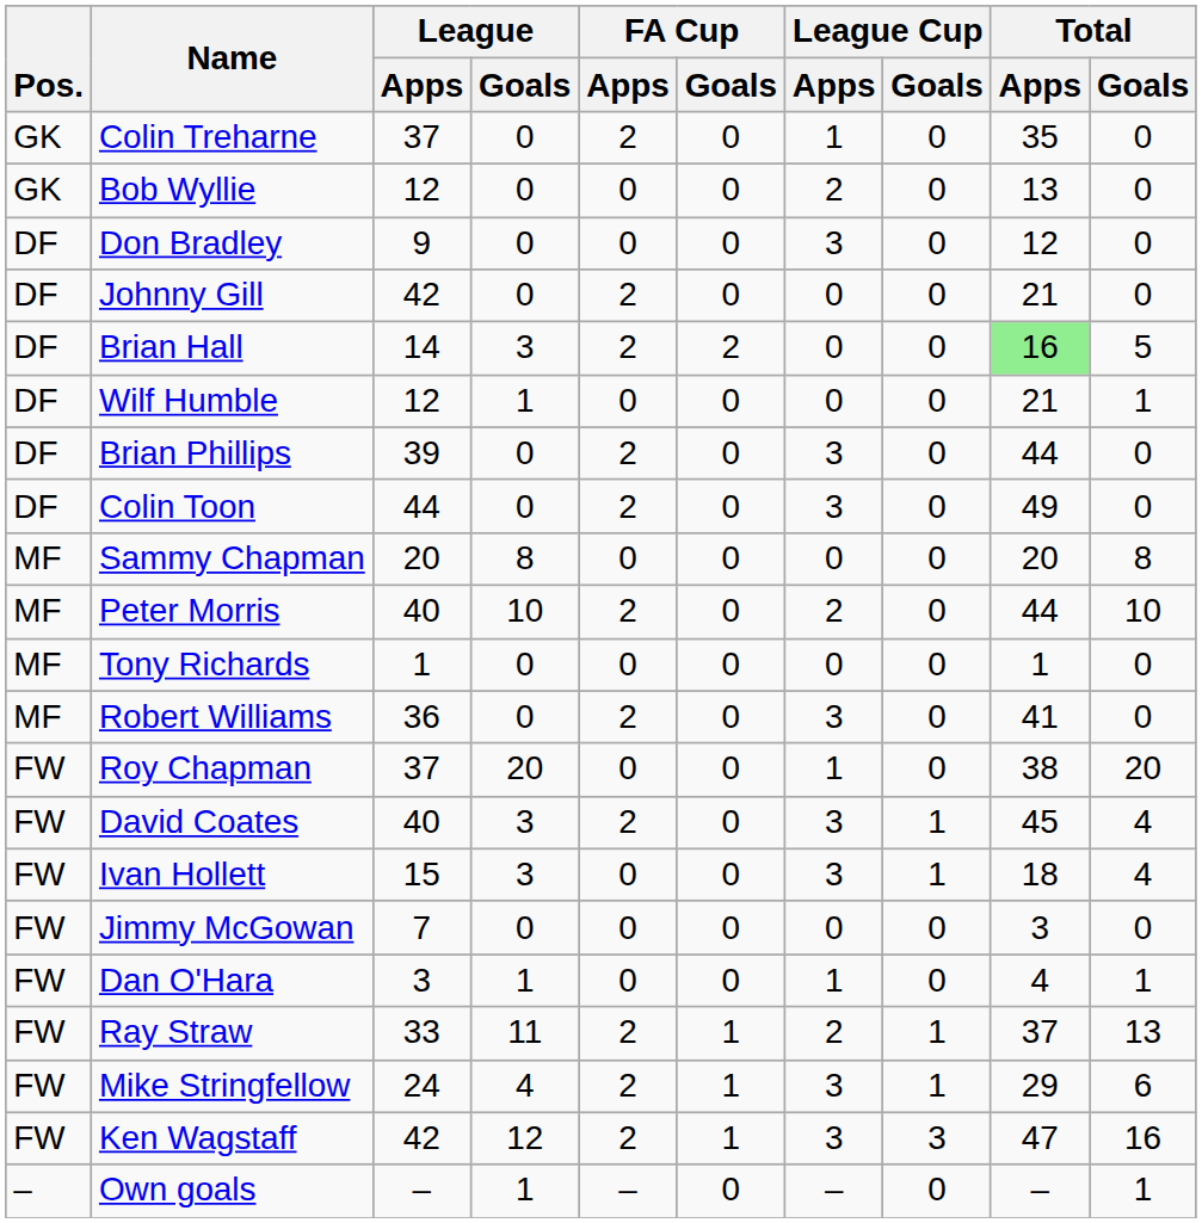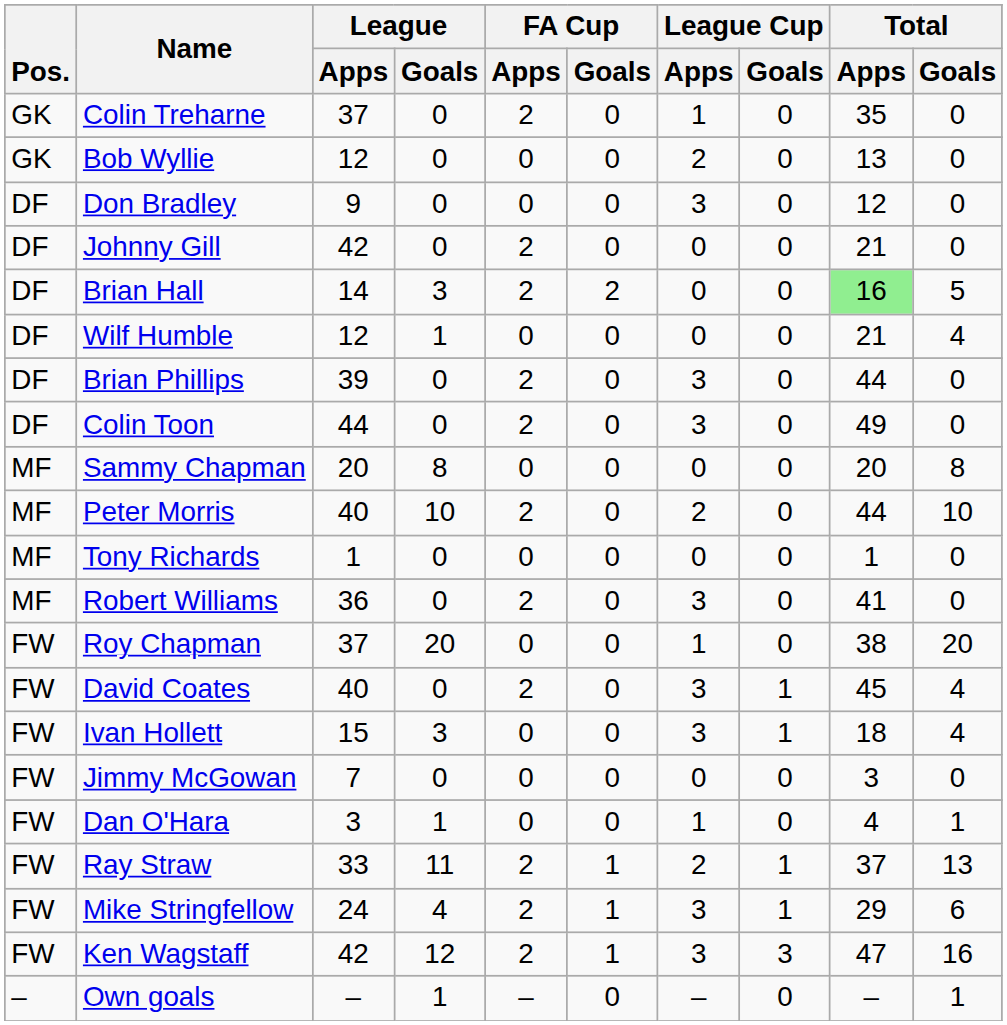Wilf Humble | Total / Goals: 1 -> 4
David Coates | League / Goals: 3 -> 0
